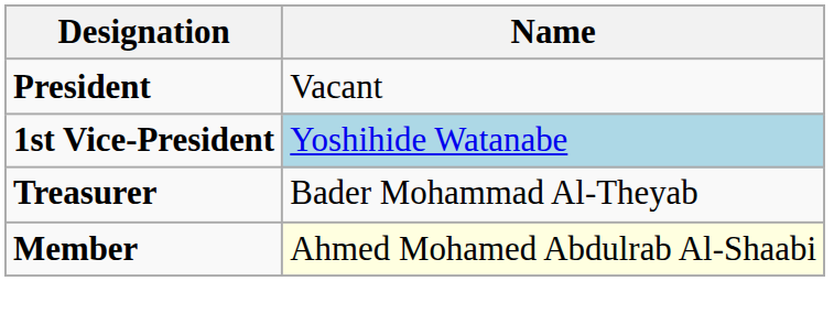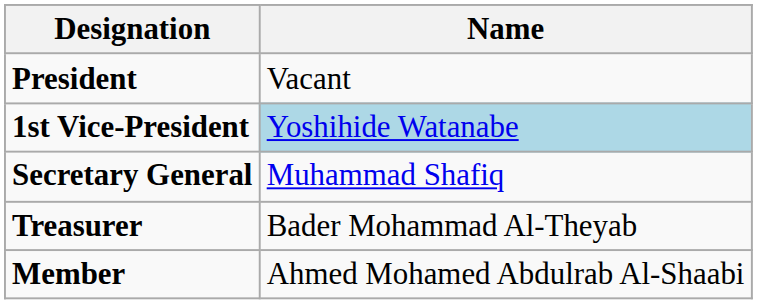+ row: Secretary General | Muhammad Shafiq
Member | Name: lightyellow background -> no background
